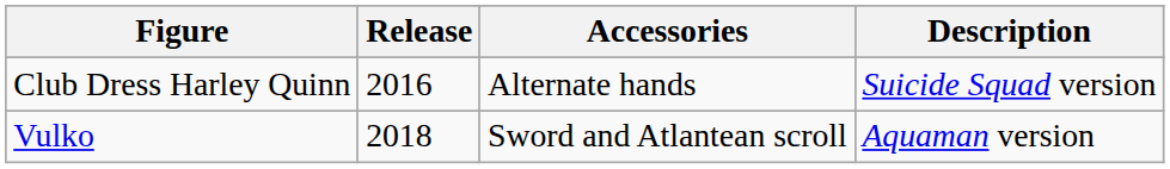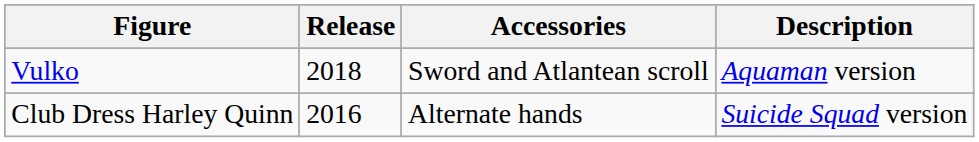rows swapped: Club Dress Harley Quinn <-> Vulko
